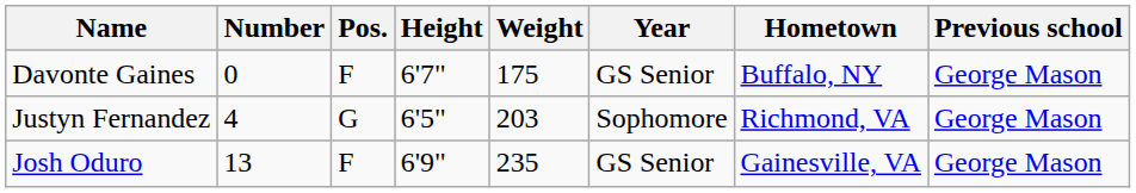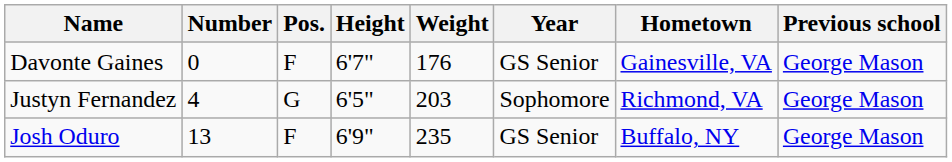Davonte Gaines | Weight: 175 -> 176
Davonte Gaines | Hometown: Buffalo, NY -> Gainesville, VA
Josh Oduro | Hometown: Gainesville, VA -> Buffalo, NY
